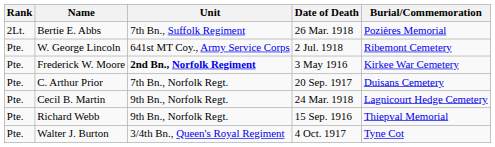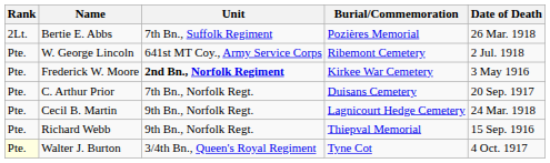columns swapped: Date of Death <-> Burial/Commemoration
Walter J. Burton | Rank: no background -> lightyellow background
